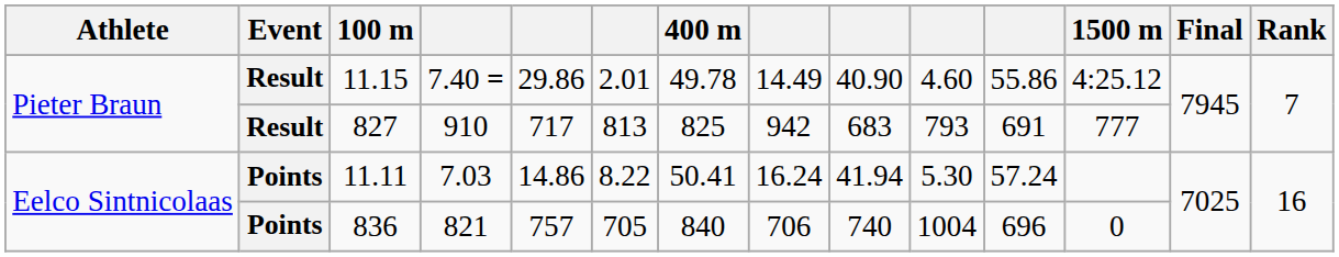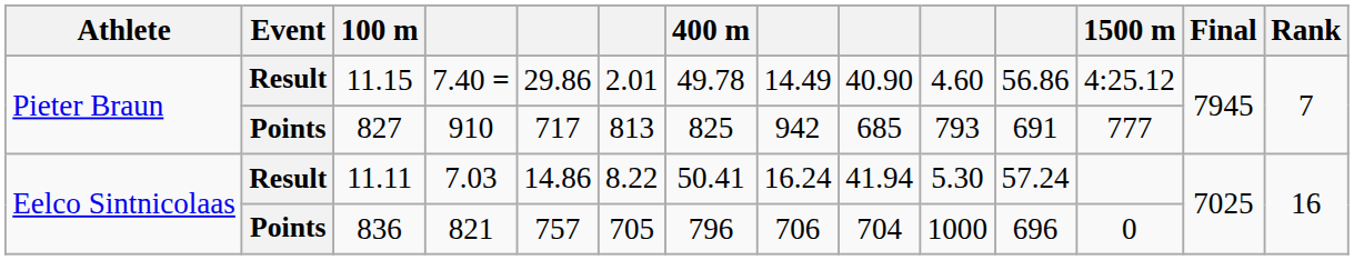11.15 | column 11: 55.86 -> 56.86
827 | Event: Result -> Points
827 | column 9: 683 -> 685
11.11 | Event: Points -> Result
836 | 400 m: 840 -> 796
836 | column 9: 740 -> 704
836 | column 10: 1004 -> 1000
